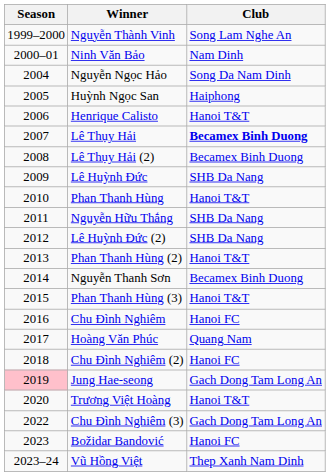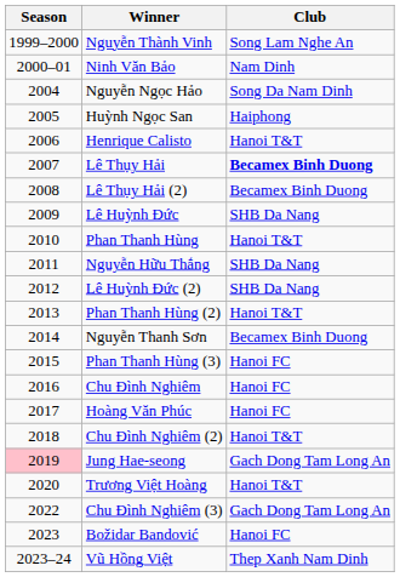Phan Thanh Hùng (3) | Club: Hanoi T&T -> Hanoi FC
Hoàng Văn Phúc | Club: Quang Nam -> Hanoi FC
Chu Đình Nghiêm (2) | Club: Hanoi FC -> Hanoi T&T
